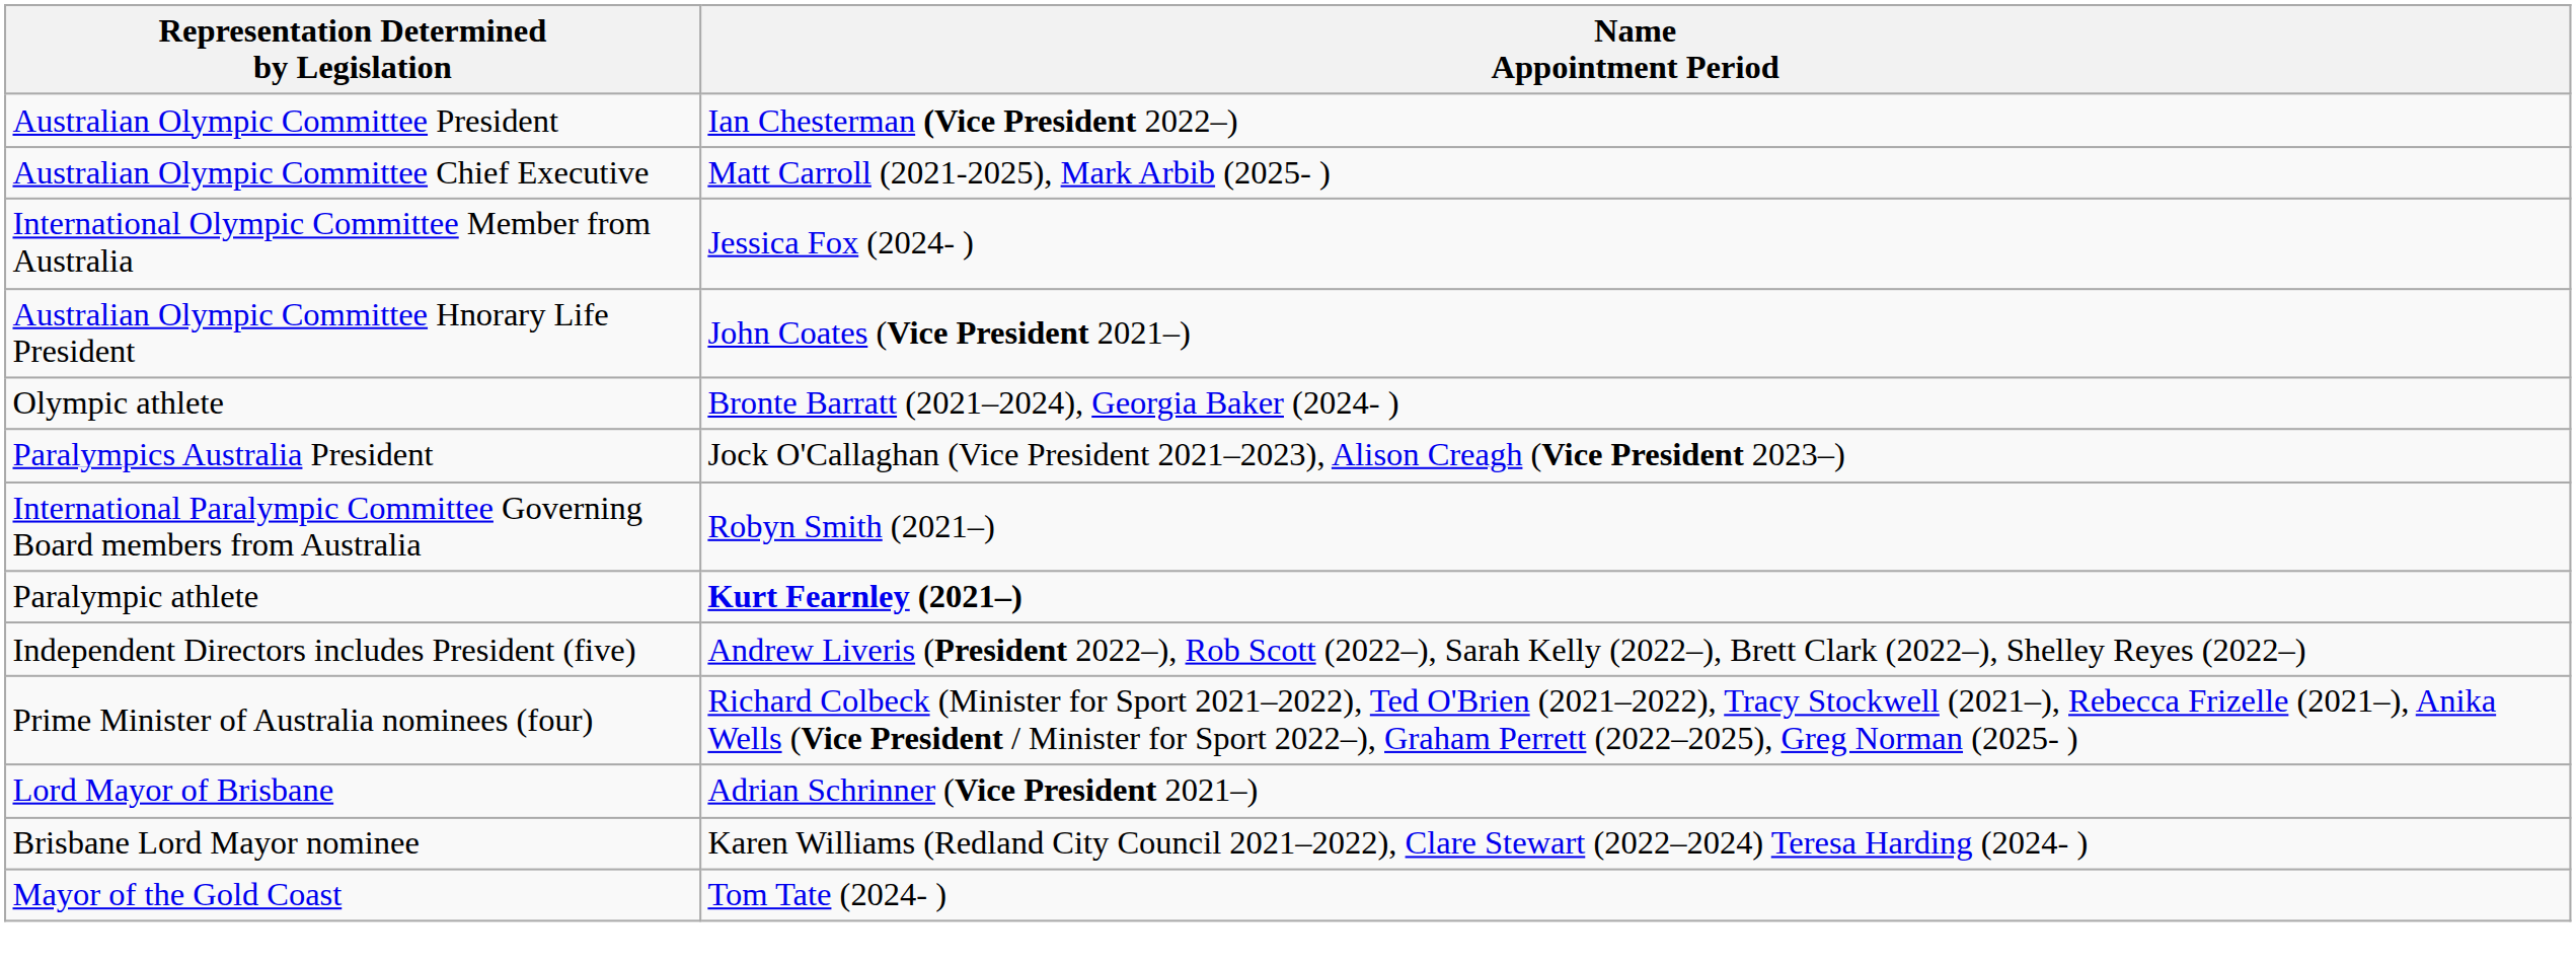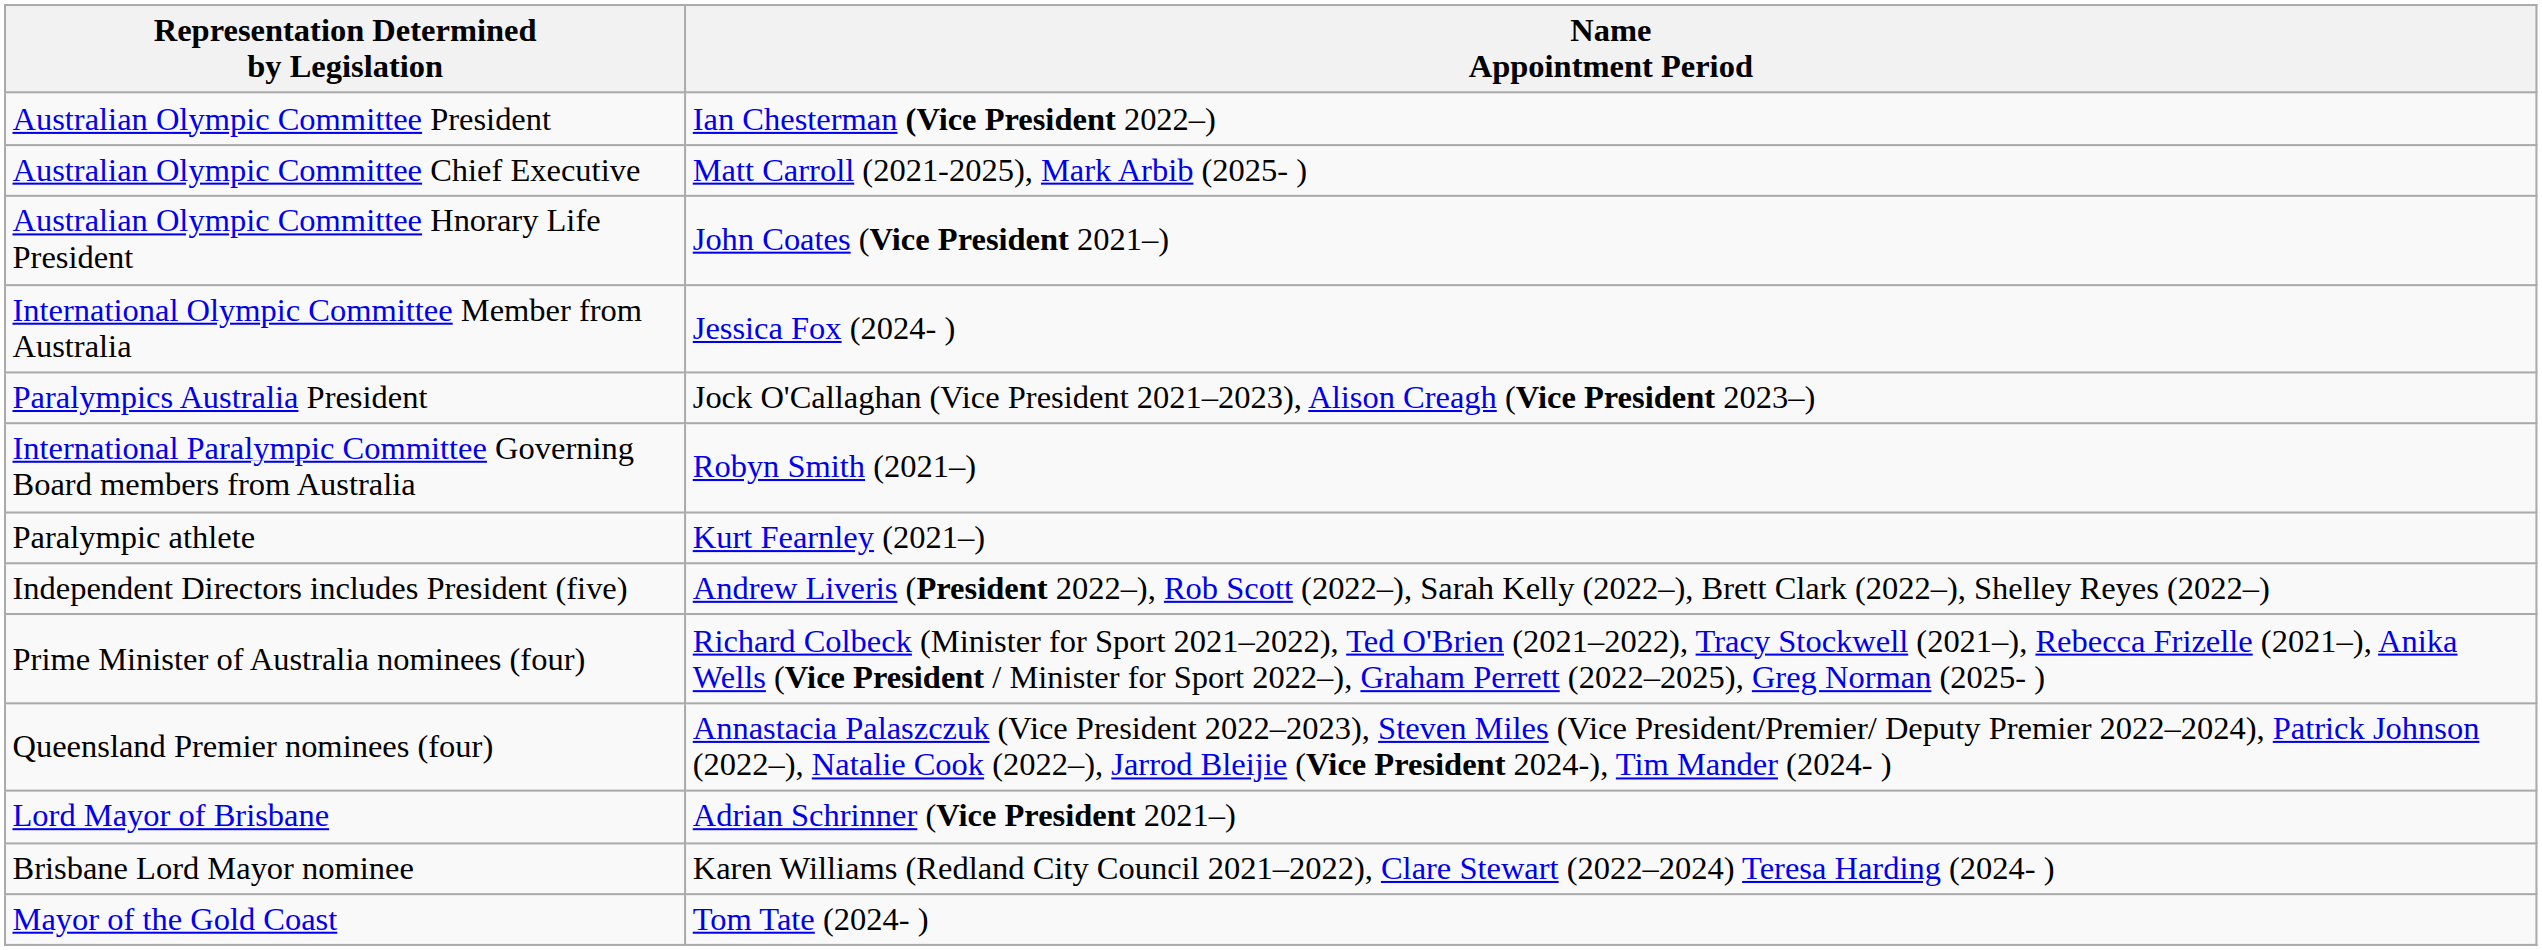rows swapped: Australian Olympic Committee Hnorary Life President <-> International Olympic Committee Member from Australia
- row: Olympic athlete | Bronte Barratt (2021–2024), Georgia Baker (2024- )
Paralympic athlete | Name Appointment Period: bold -> normal
+ row: Queensland Premier nominees (four) | Annastacia Palaszczuk (Vice President 2022–2023), Steven Miles (Vice President/Premier/ Deputy Premier 2022–2024), Patrick Johnson (2022–), Natalie Cook (2022–), Jarrod Bleijie (Vice President 2024-), Tim Mander (2024- )
